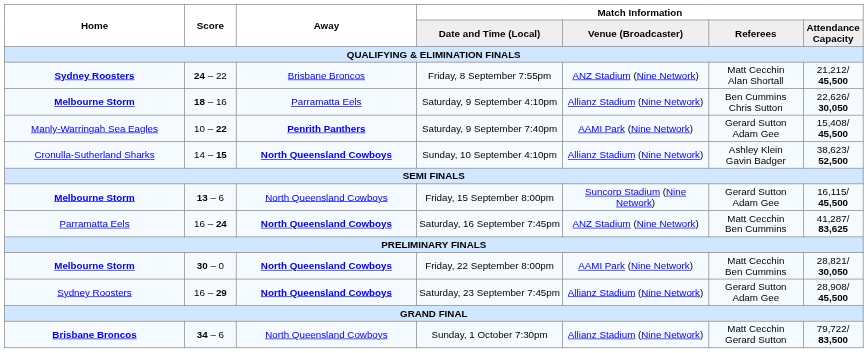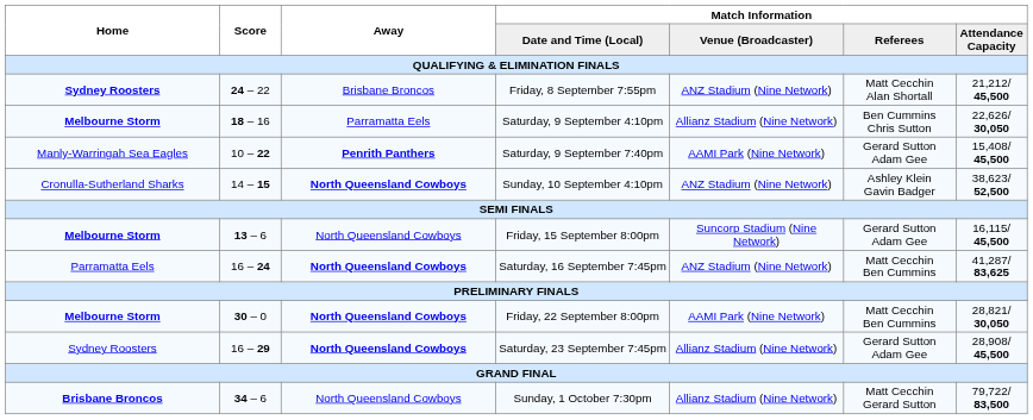Sunday, 10 September 4:10pm | Match Information / Venue (Broadcaster): Allianz Stadium (Nine Network) -> ANZ Stadium (Nine Network)
